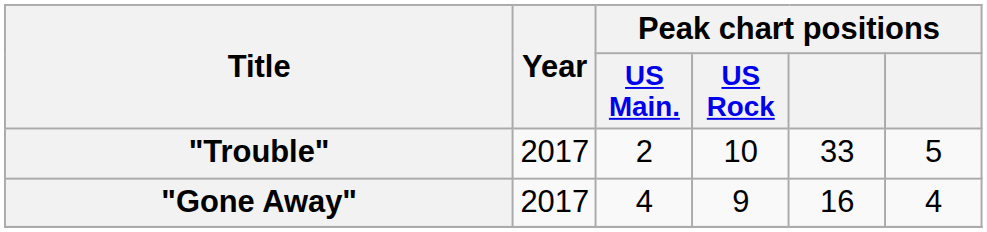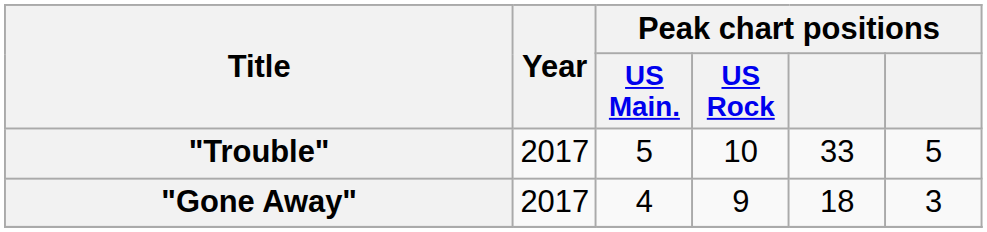"Trouble" | Peak chart positions / US Main.: 2 -> 5
"Gone Away" | column 5: 16 -> 18
"Gone Away" | column 6: 4 -> 3
